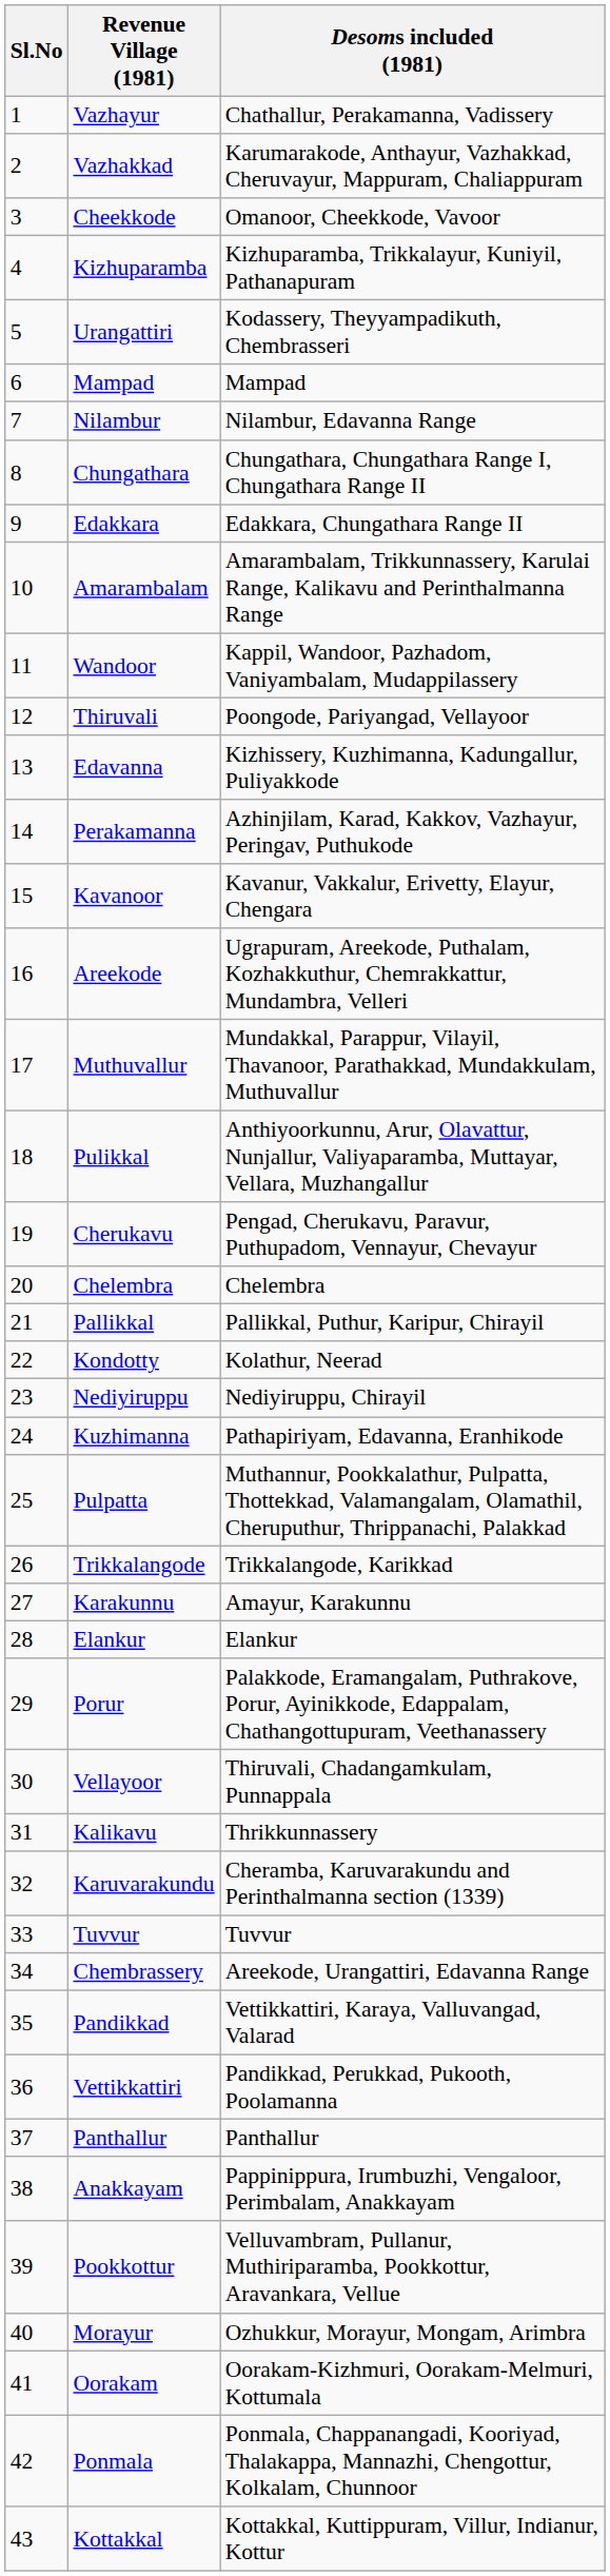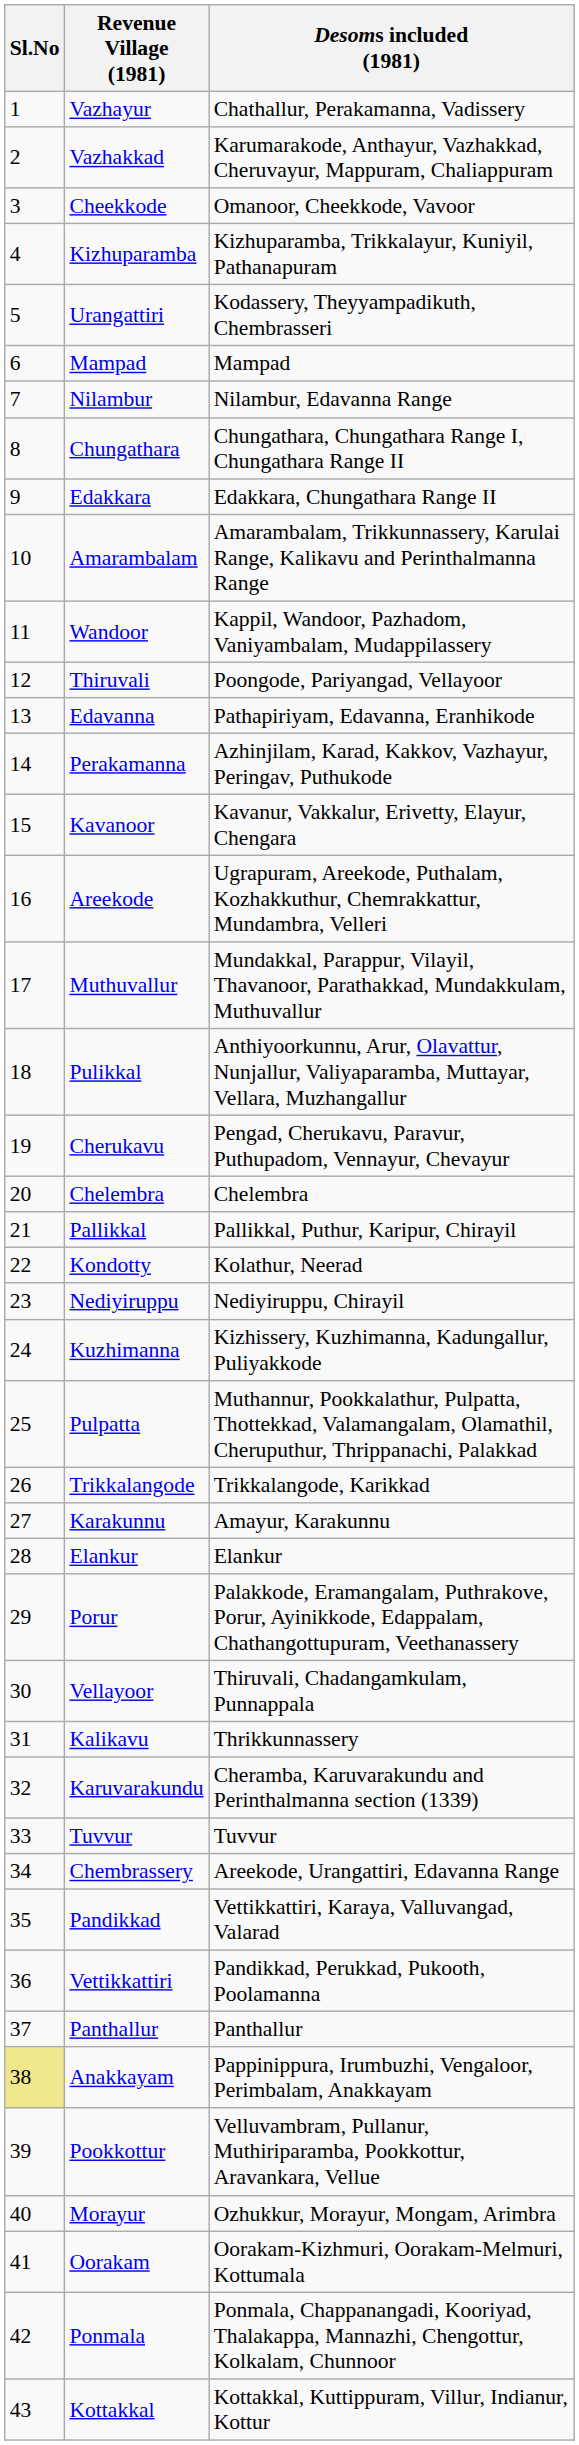Edavanna | Desoms included (1981): Kizhissery, Kuzhimanna, Kadungallur, Puliyakkode -> Pathapiriyam, Edavanna, Eranhikode
Kuzhimanna | Desoms included (1981): Pathapiriyam, Edavanna, Eranhikode -> Kizhissery, Kuzhimanna, Kadungallur, Puliyakkode
Anakkayam | Sl.No: no background -> khaki background
